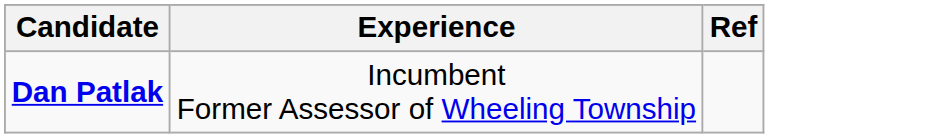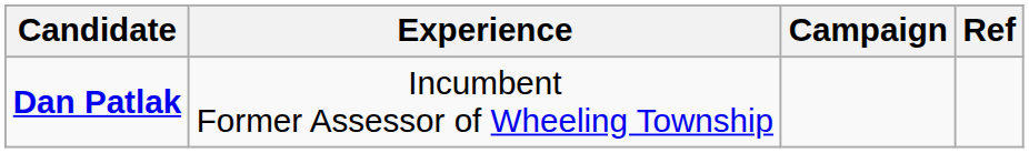+ column: Campaign
